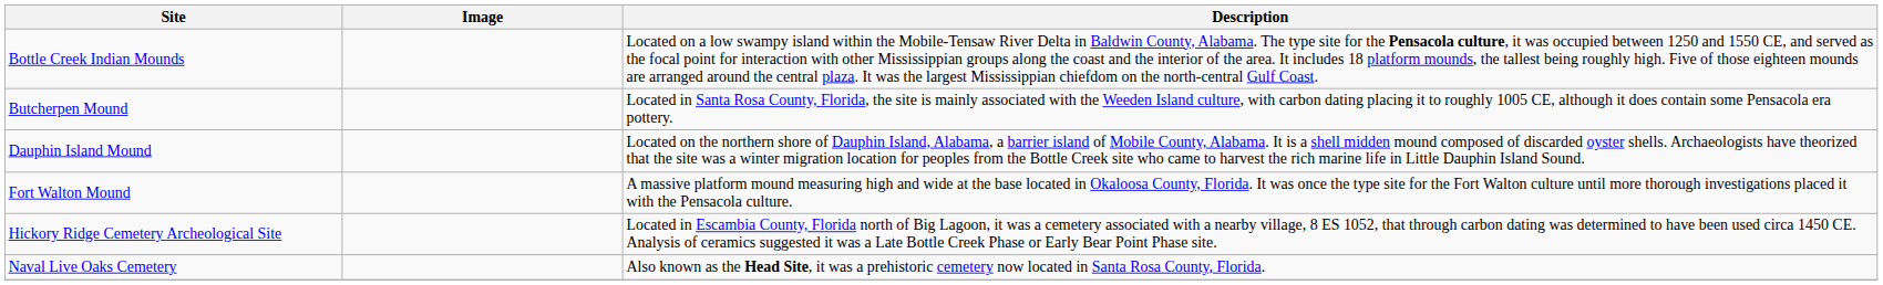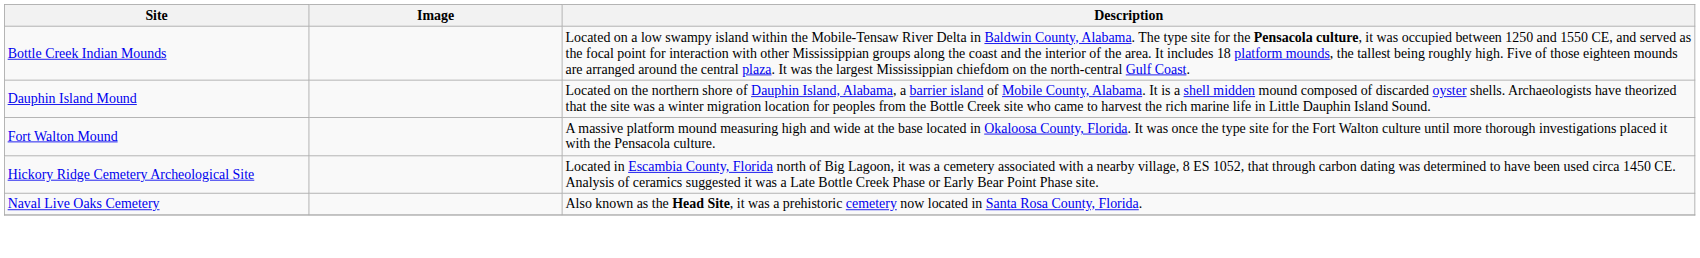- row: Butcherpen Mound | Located in Santa Rosa County, Florida, the site is mainly associated with the Weeden Island culture, with carbon dating placing it to roughly 1005 CE, although it does contain some Pensacola era pottery.
